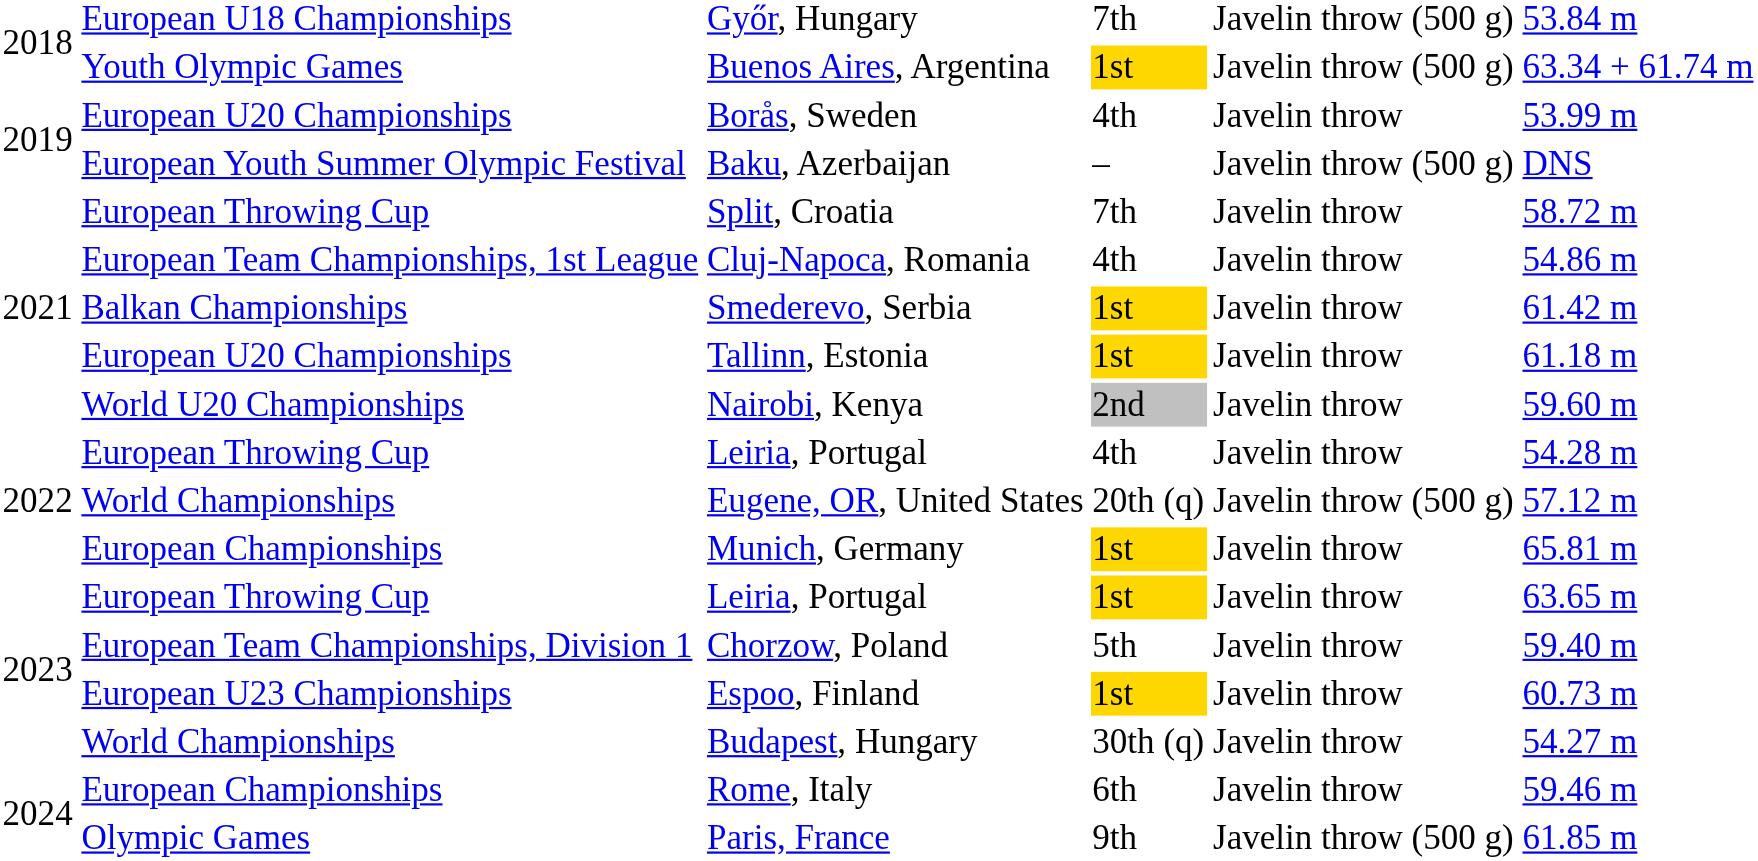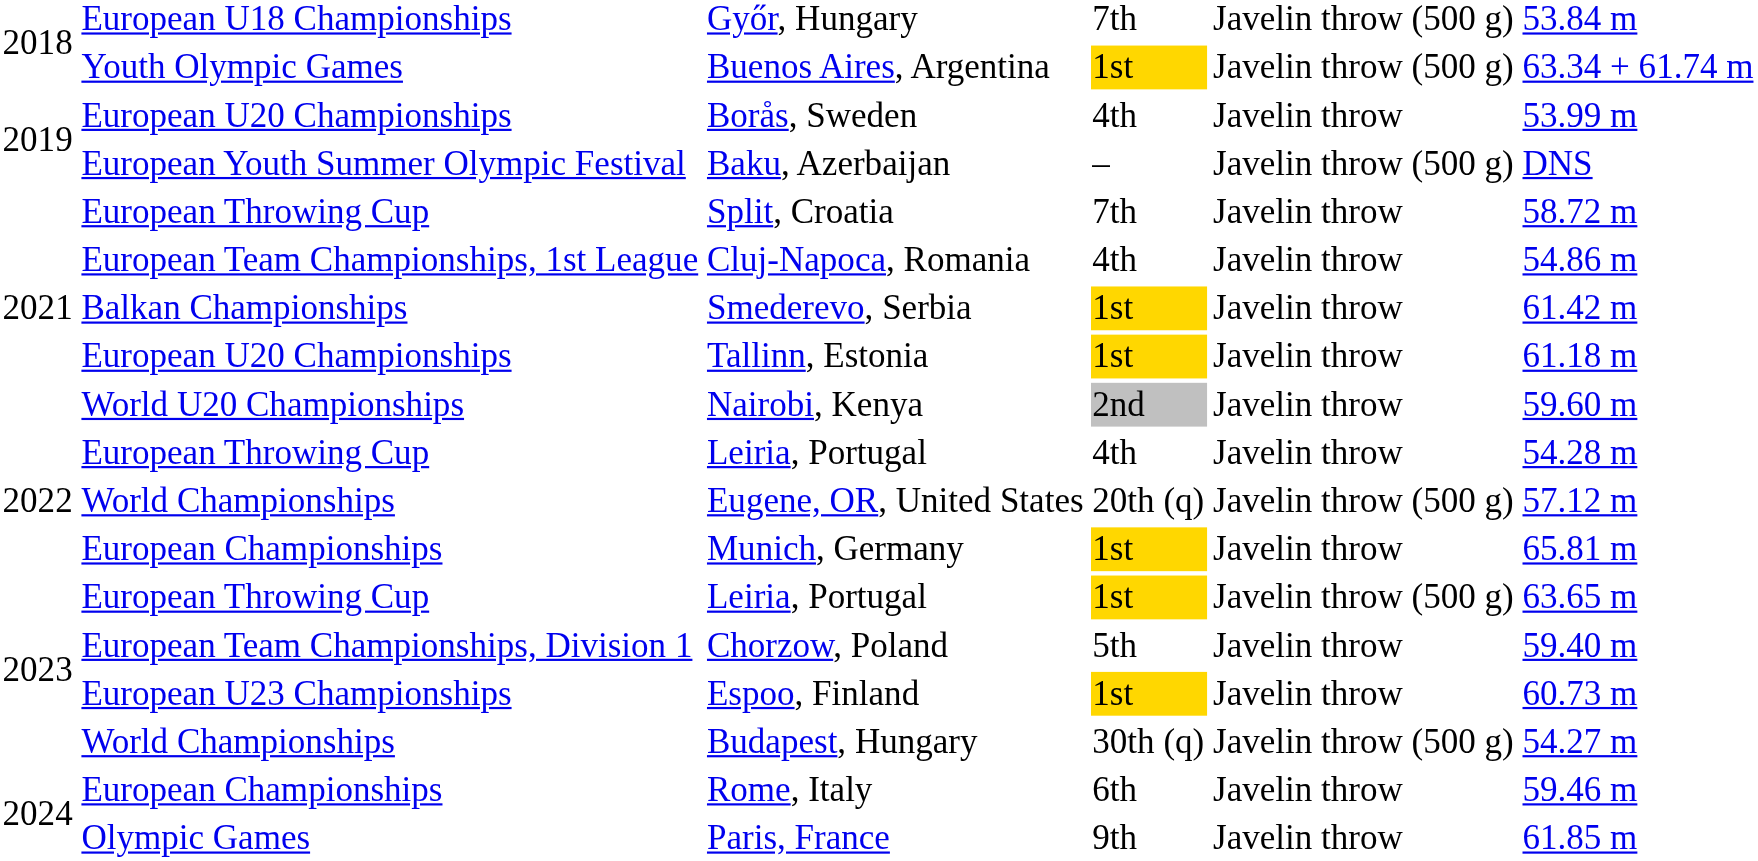Leiria, Portugal / 1st | column 5: Javelin throw -> Javelin throw (500 g)
Budapest, Hungary | column 5: Javelin throw -> Javelin throw (500 g)
Paris, France | column 5: Javelin throw (500 g) -> Javelin throw
